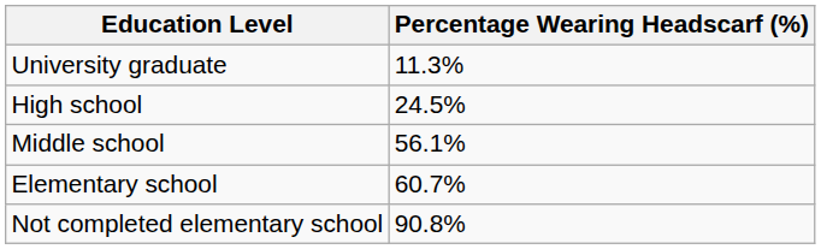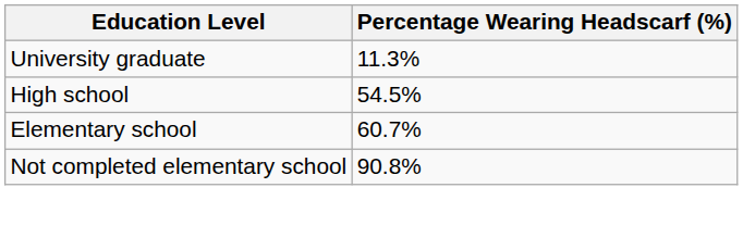High school | Percentage Wearing Headscarf (%): 24.5% -> 54.5%
- row: Middle school | 56.1%
